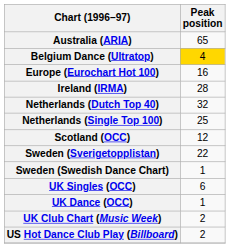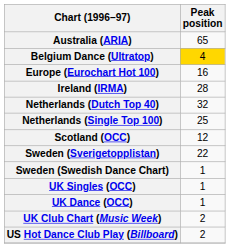UK Singles (OCC) | Peak position: 6 -> 1
